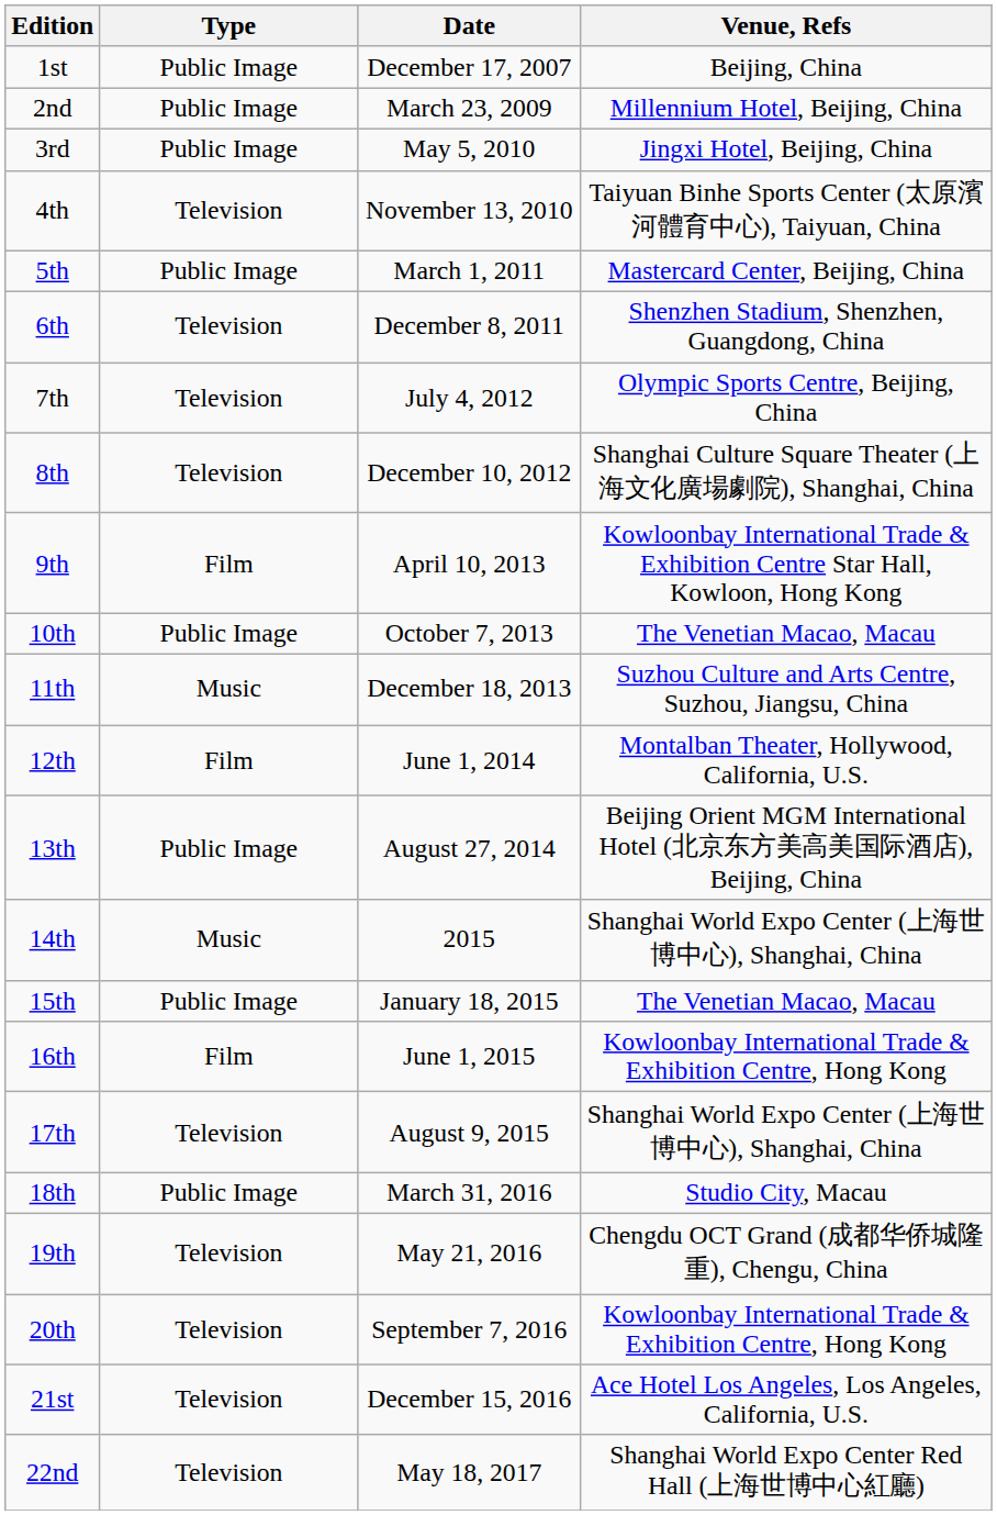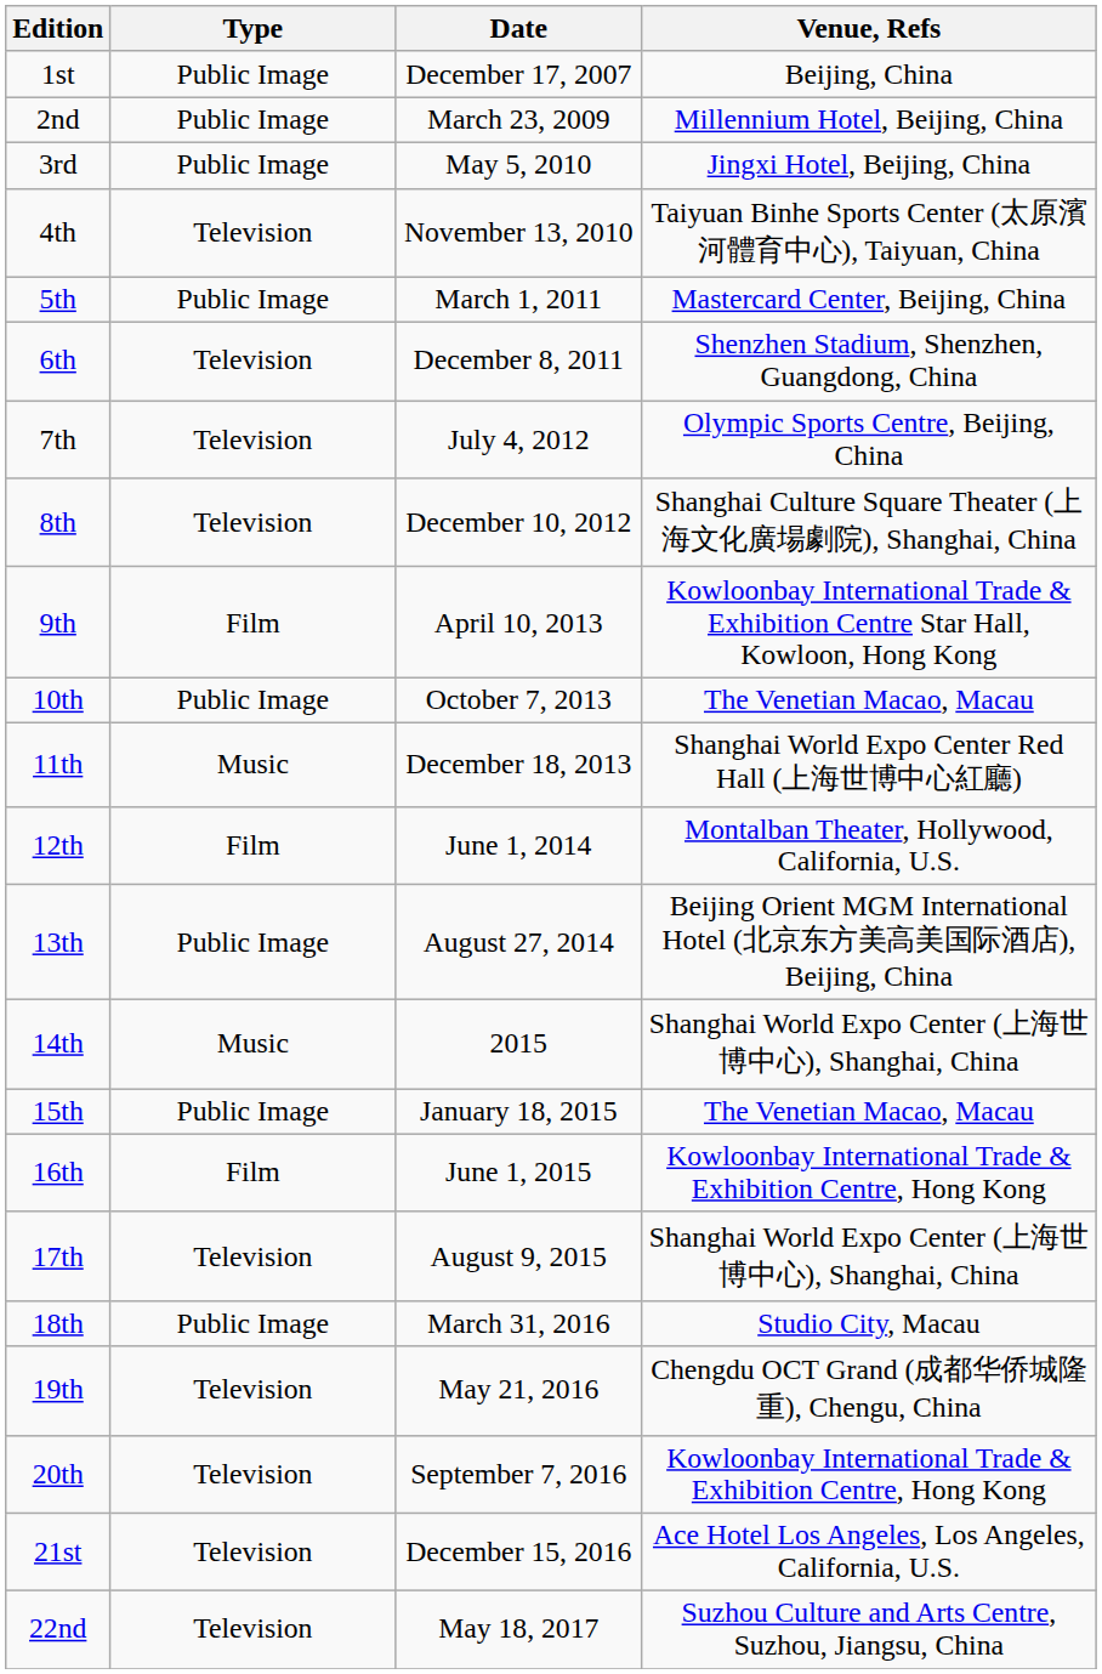11th | Venue, Refs: Suzhou Culture and Arts Centre, Suzhou, Jiangsu, China -> Shanghai World Expo Center Red Hall (上海世博中心紅廳)
22nd | Venue, Refs: Shanghai World Expo Center Red Hall (上海世博中心紅廳) -> Suzhou Culture and Arts Centre, Suzhou, Jiangsu, China
